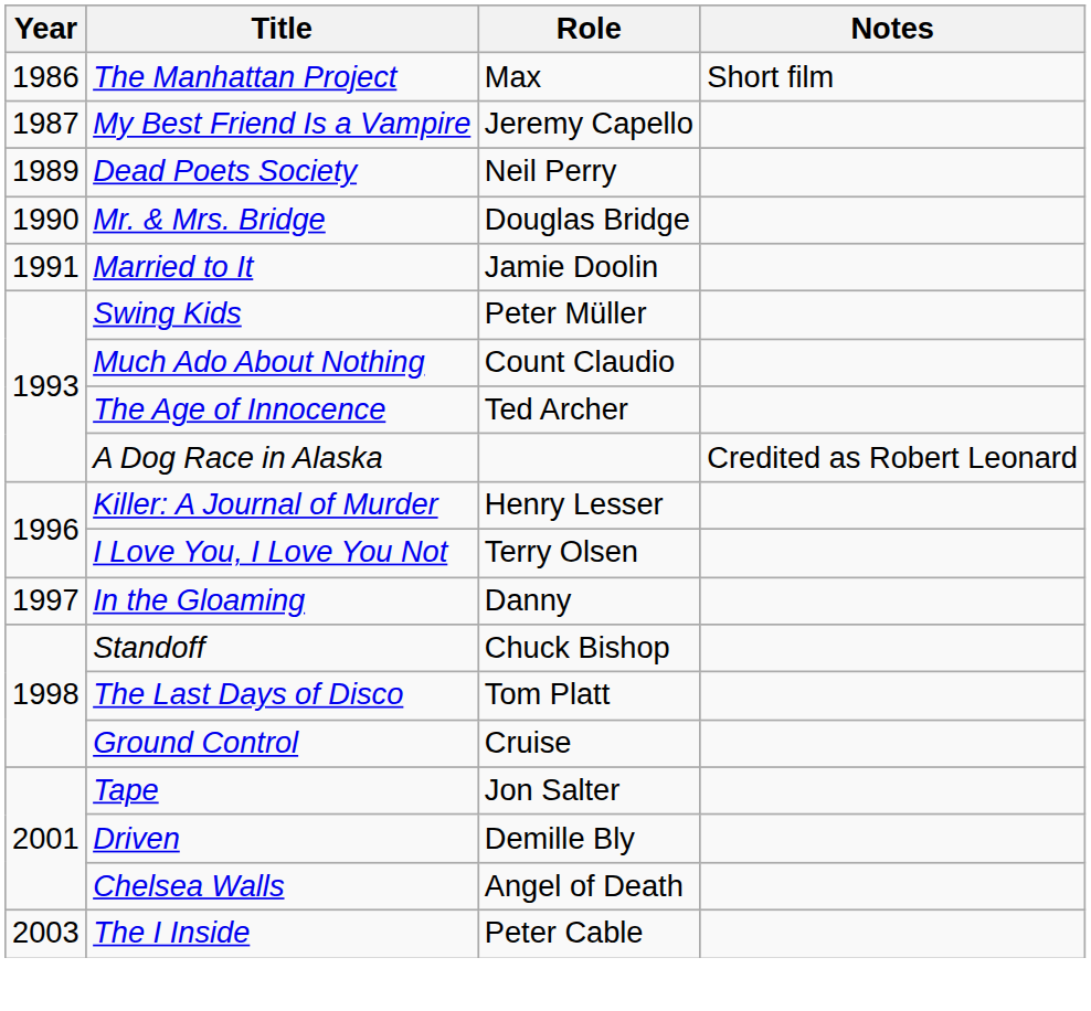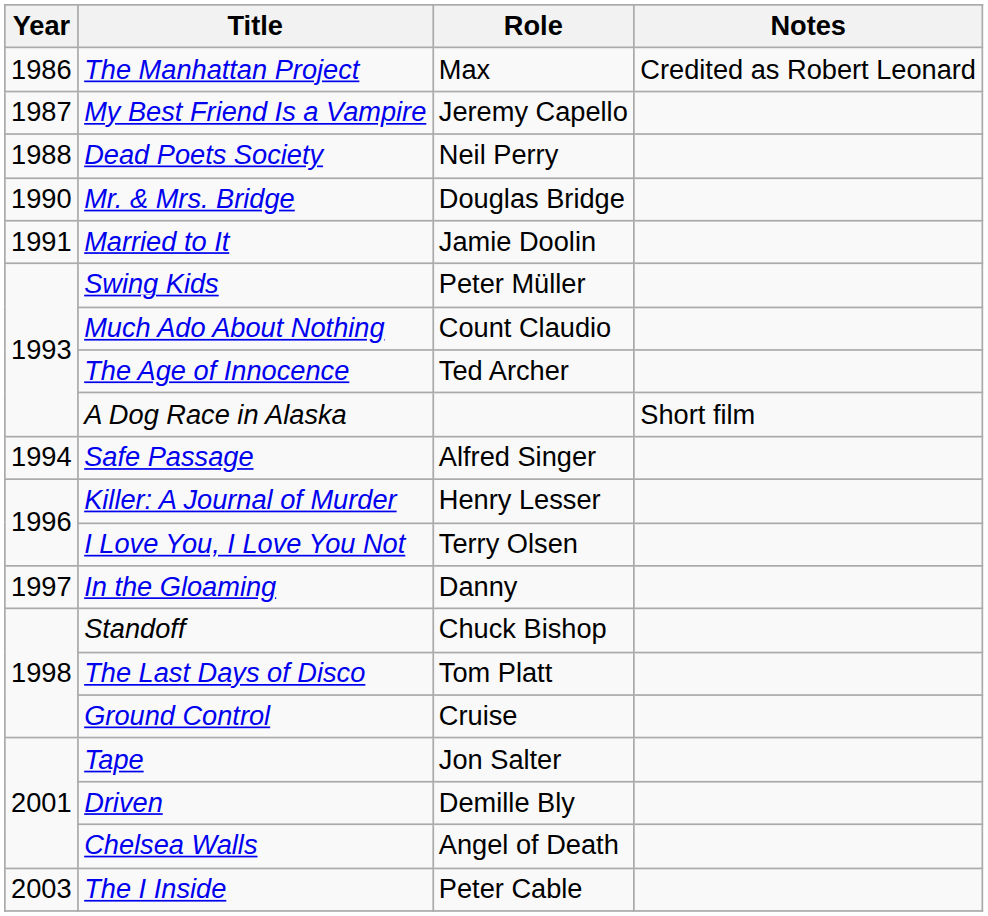The Manhattan Project | Notes: Short film -> Credited as Robert Leonard
Dead Poets Society | Year: 1989 -> 1988
A Dog Race in Alaska | Notes: Credited as Robert Leonard -> Short film
+ row: 1994 | Safe Passage | Alfred Singer
